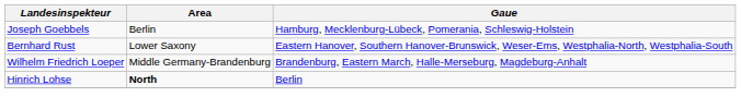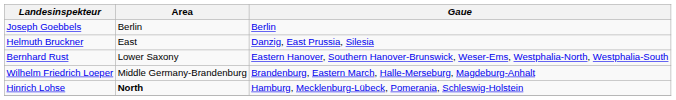Joseph Goebbels | Gaue: Hamburg, Mecklenburg-Lübeck, Pomerania, Schleswig-Holstein -> Berlin
+ row: Helmuth Bruckner | East | Danzig, East Prussia, Silesia
Hinrich Lohse | Gaue: Berlin -> Hamburg, Mecklenburg-Lübeck, Pomerania, Schleswig-Holstein
